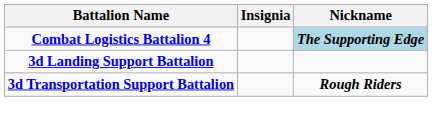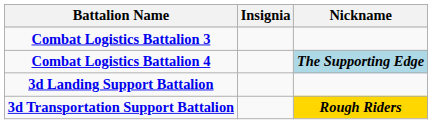+ row: Combat Logistics Battalion 3
3d Transportation Support Battalion | Nickname: no background -> gold background
